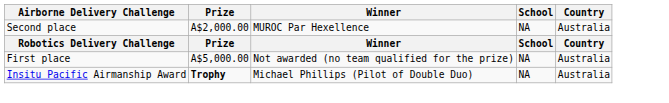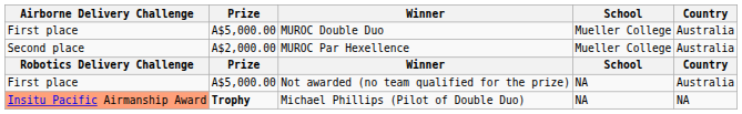+ row: First place | A$5,000.00 | MUROC Double Duo | Mueller College | Australia
MUROC Par Hexellence | School: NA -> Mueller College
Michael Phillips (Pilot of Double Duo) | Airborne Delivery Challenge: no background -> lightsalmon background
Michael Phillips (Pilot of Double Duo) | Country: Australia -> NA
